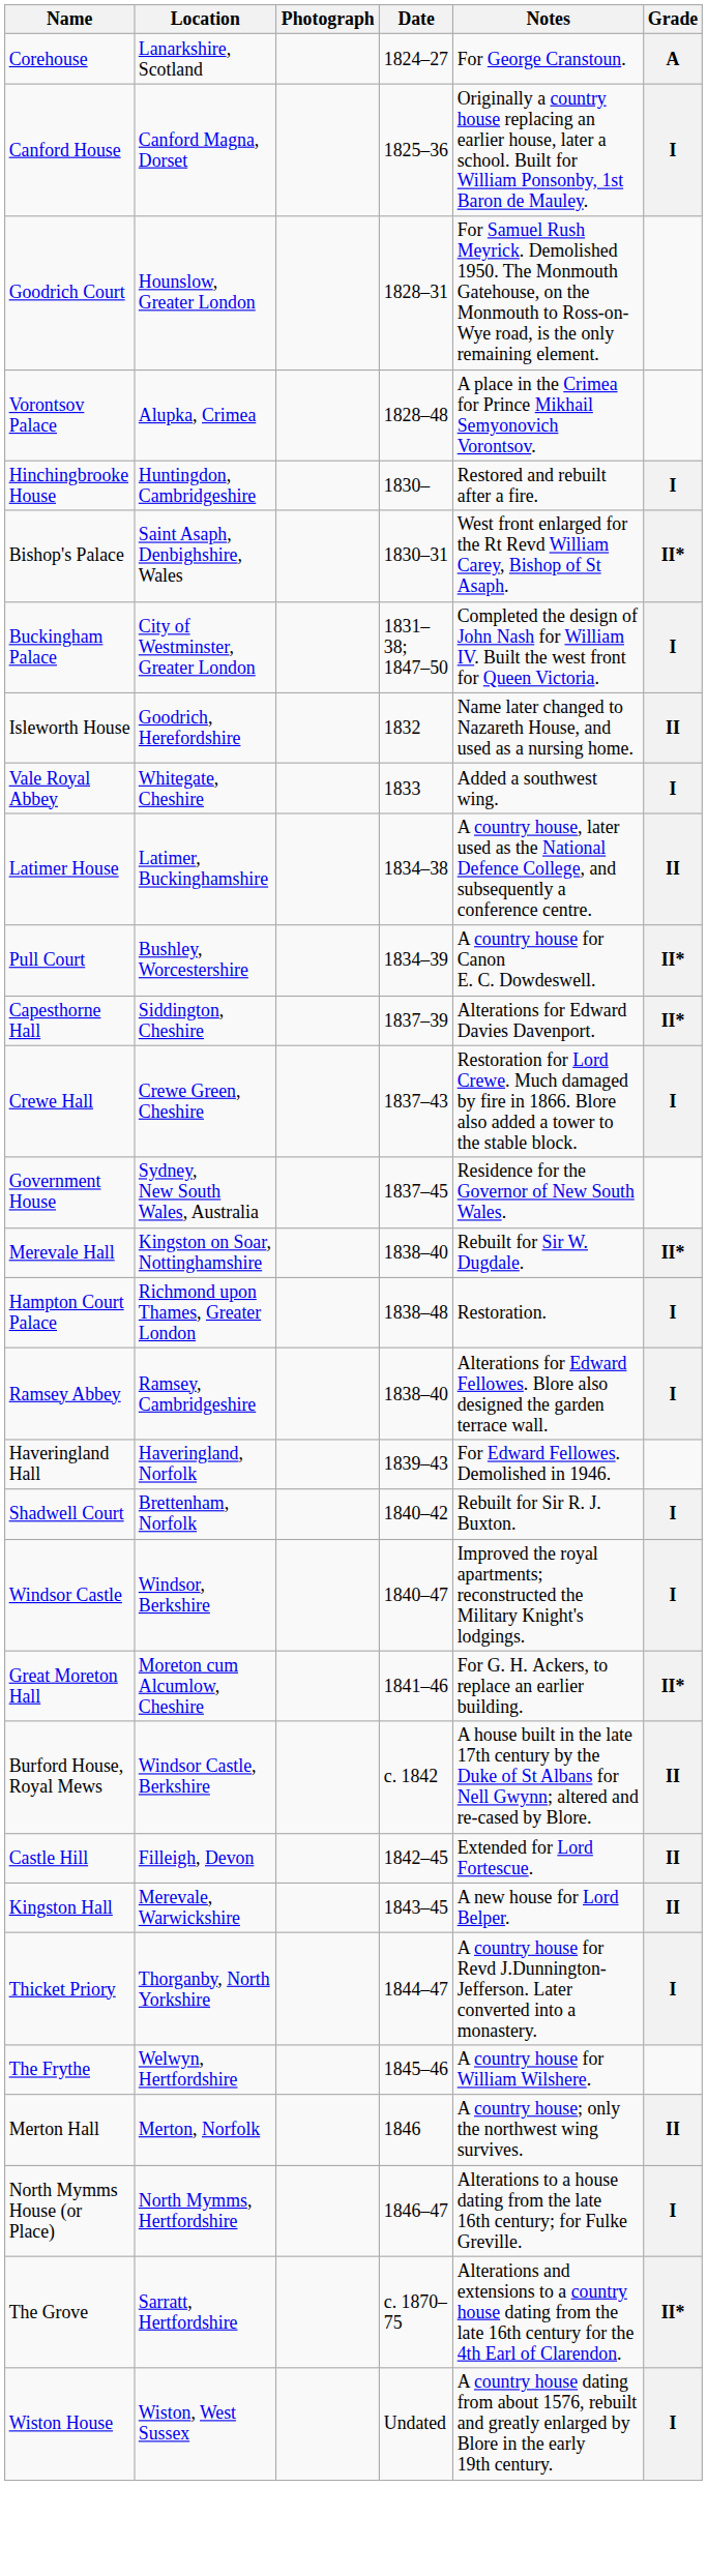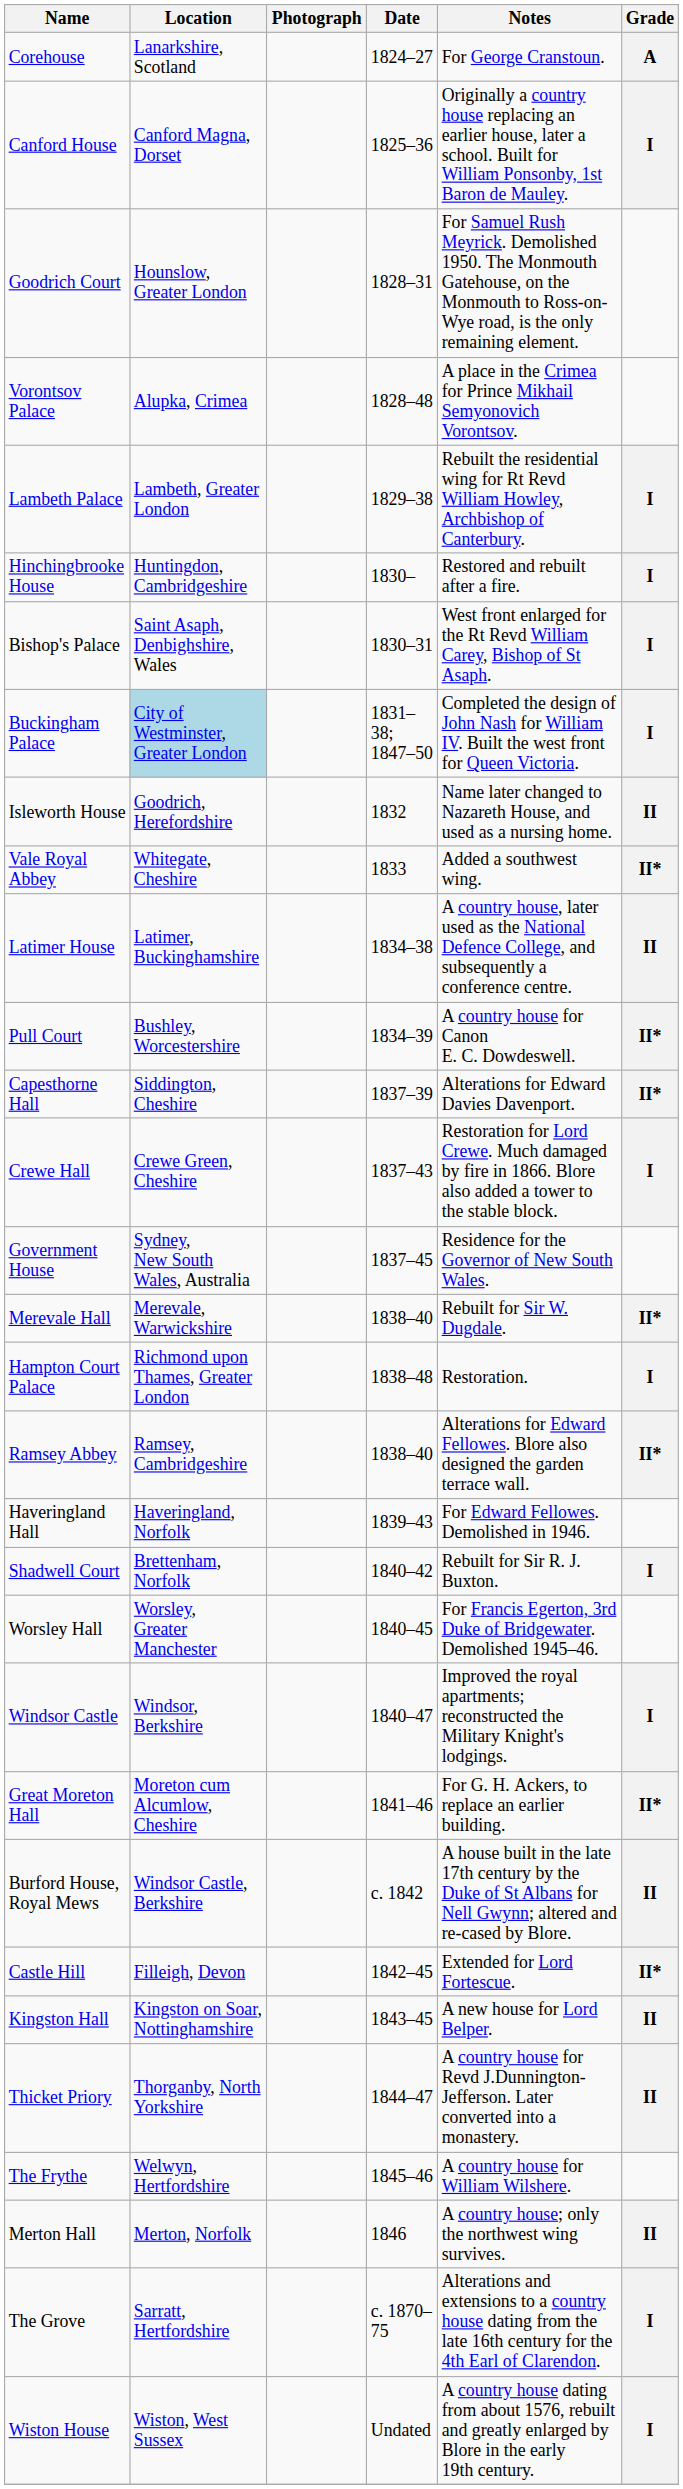+ row: Lambeth Palace | Lambeth, Greater London | 1829–38 | Rebuilt the residential wing for Rt Revd William Howley, Archbishop of Canterbury. | I
Bishop's Palace | Grade: II* -> I
Buckingham Palace | Location: no background -> lightblue background
Vale Royal Abbey | Grade: I -> II*
Merevale Hall | Location: Kingston on Soar, Nottinghamshire -> Merevale, Warwickshire
Ramsey Abbey | Grade: I -> II*
+ row: Worsley Hall | Worsley, Greater Manchester | 1840–45 | For Francis Egerton, 3rd Duke of Bridgewater. Demolished 1945–46.
Castle Hill | Grade: II -> II*
Kingston Hall | Location: Merevale, Warwickshire -> Kingston on Soar, Nottinghamshire
Thicket Priory | Grade: I -> II
- row: North Mymms House (or Place) | North Mymms, Hertfordshire | 1846–47 | Alterations to a house dating from the late 16th century; for Fulke Greville. | I
The Grove | Grade: II* -> I
